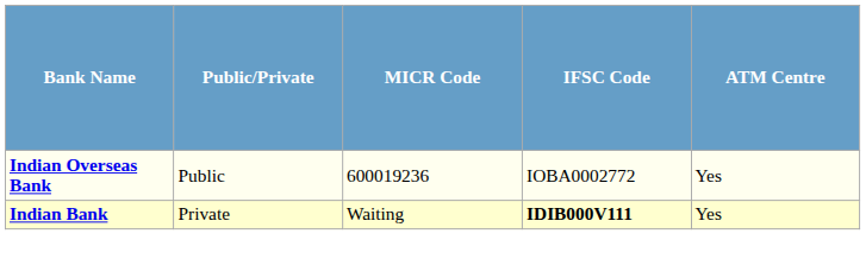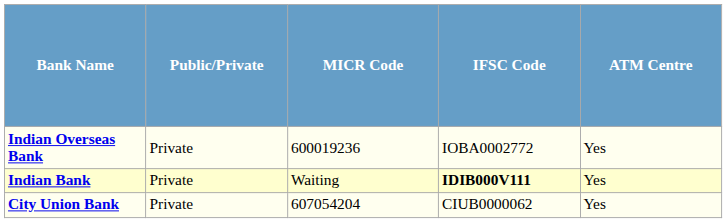Indian Overseas Bank | Public/Private: Public -> Private
+ row: City Union Bank | Private | 607054204 | CIUB0000062 | Yes
